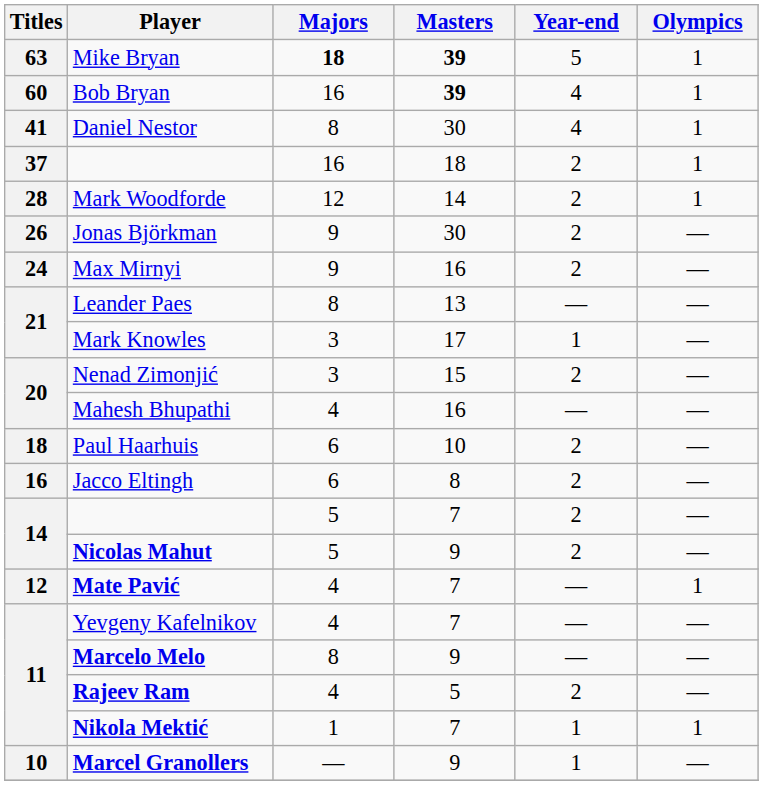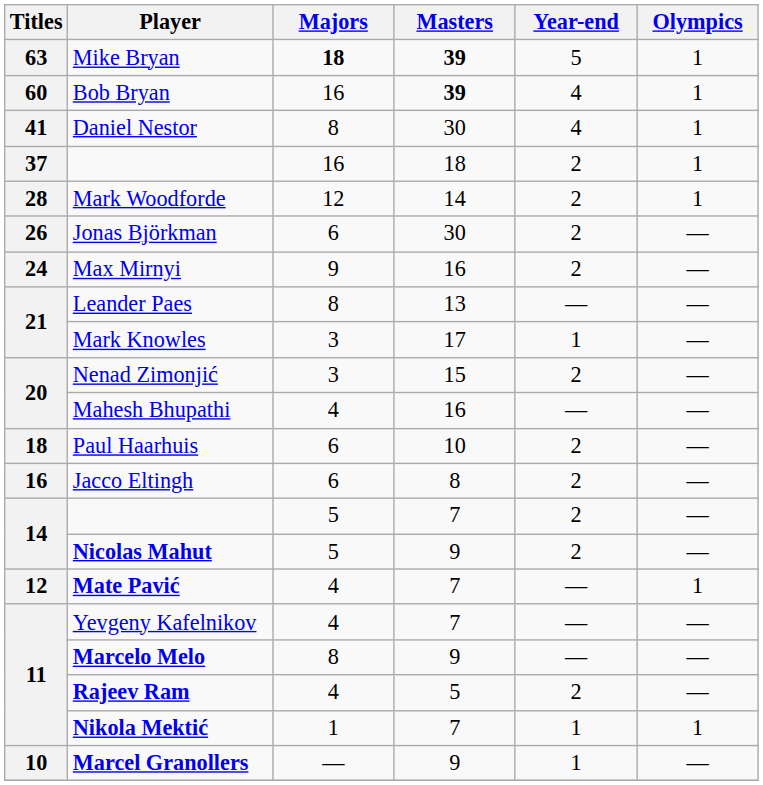Jonas Björkman | Majors: 9 -> 6
